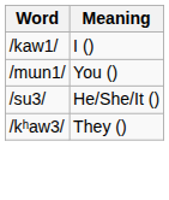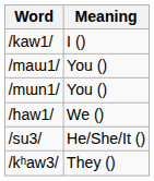+ row: /maɯ1/ | You ()
+ row: /haw1/ | We ()
